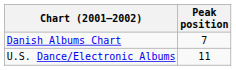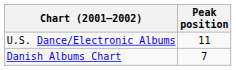rows swapped: Danish Albums Chart <-> U.S. Dance/Electronic Albums
